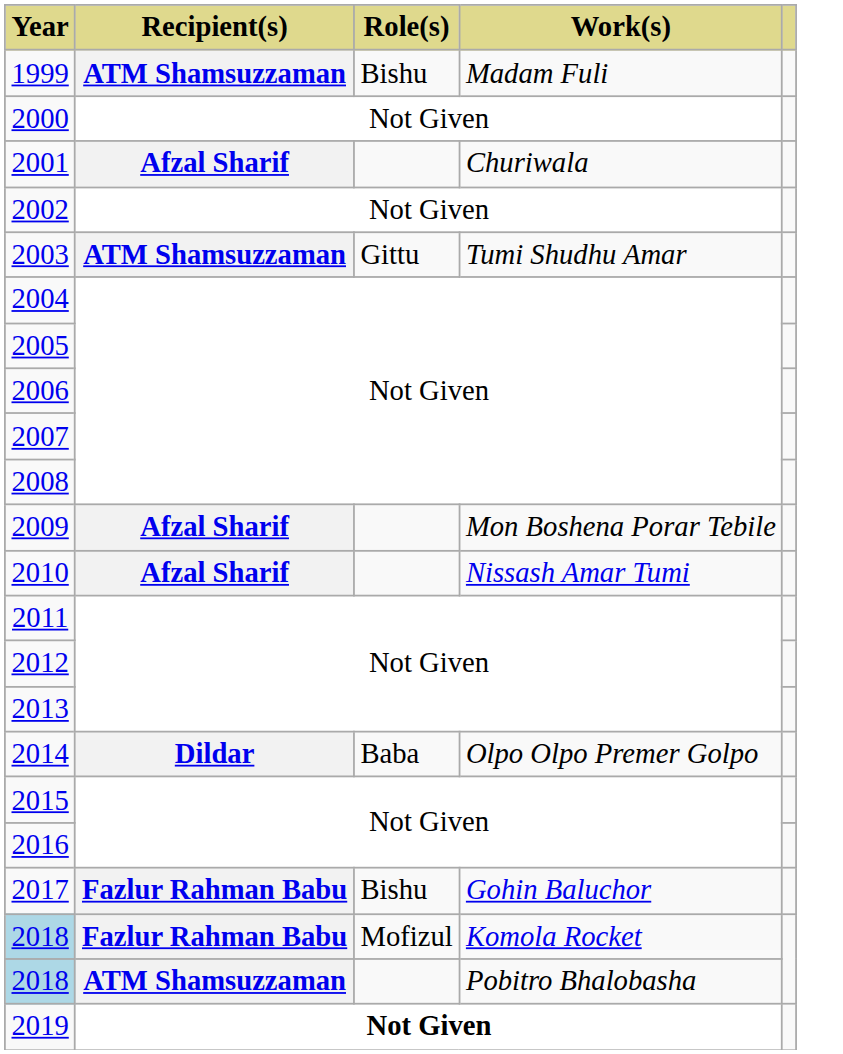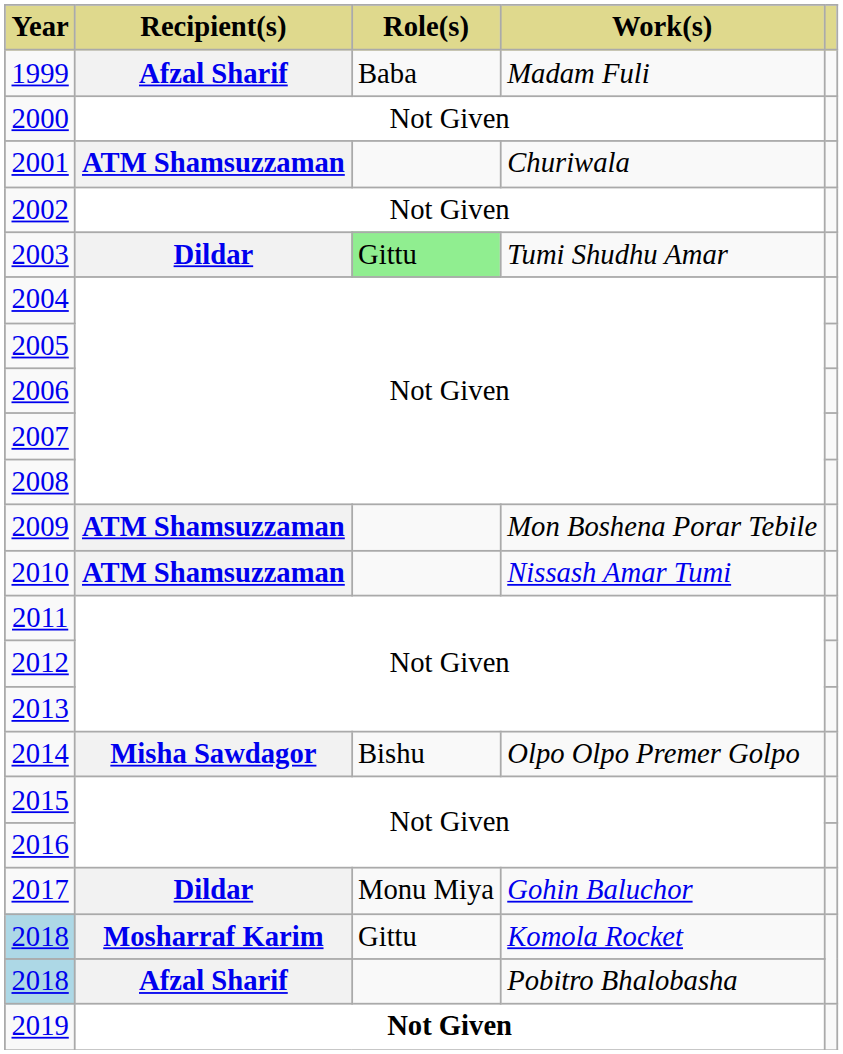1999 | Recipient(s): ATM Shamsuzzaman -> Afzal Sharif
1999 | Role(s): Bishu -> Baba
2001 | Recipient(s): Afzal Sharif -> ATM Shamsuzzaman
2003 | Recipient(s): ATM Shamsuzzaman -> Dildar
2003 | Role(s): no background -> lightgreen background
2009 | Recipient(s): Afzal Sharif -> ATM Shamsuzzaman
2010 | Recipient(s): Afzal Sharif -> ATM Shamsuzzaman
2014 | Recipient(s): Dildar -> Misha Sawdagor
2014 | Role(s): Baba -> Bishu
2017 | Recipient(s): Fazlur Rahman Babu -> Dildar
2017 | Role(s): Bishu -> Monu Miya
2018 / Komola Rocket | Recipient(s): Fazlur Rahman Babu -> Mosharraf Karim
2018 / Komola Rocket | Role(s): Mofizul -> Gittu
2018 / Pobitro Bhalobasha | Recipient(s): ATM Shamsuzzaman -> Afzal Sharif
